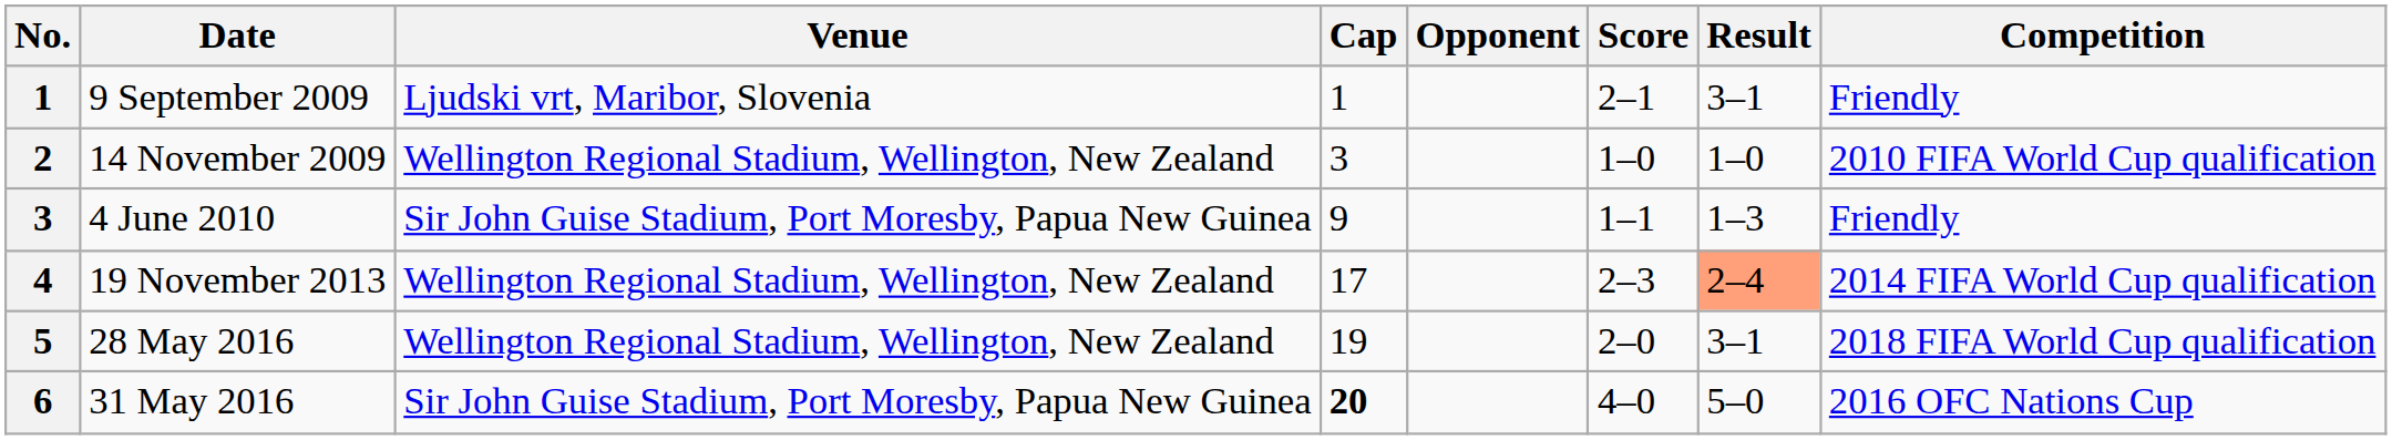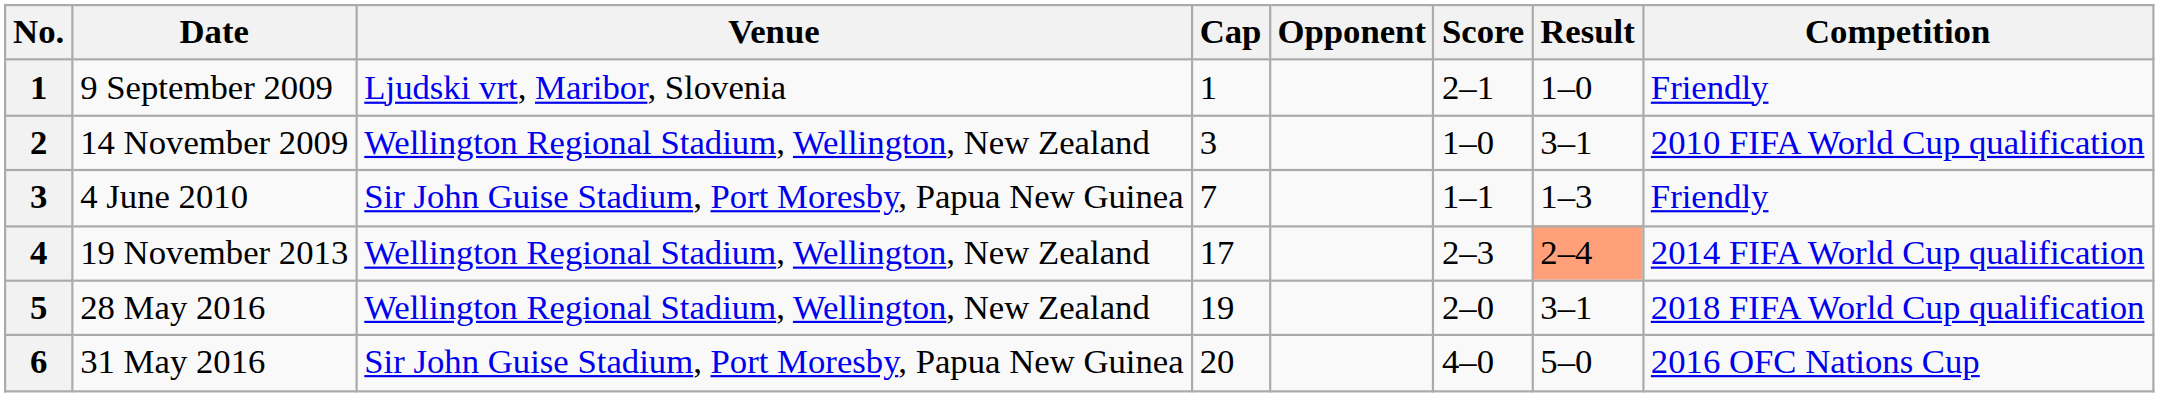9 September 2009 | Result: 3–1 -> 1–0
14 November 2009 | Result: 1–0 -> 3–1
4 June 2010 | Cap: 9 -> 7
31 May 2016 | Cap: bold -> normal
